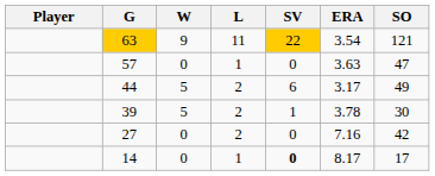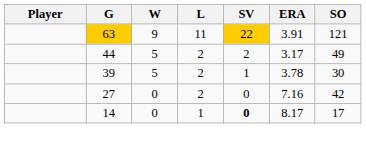63 | ERA: 3.54 -> 3.91
- row: 57 | 0 | 1 | 0 | 3.63 | 47
44 | SV: 6 -> 2
